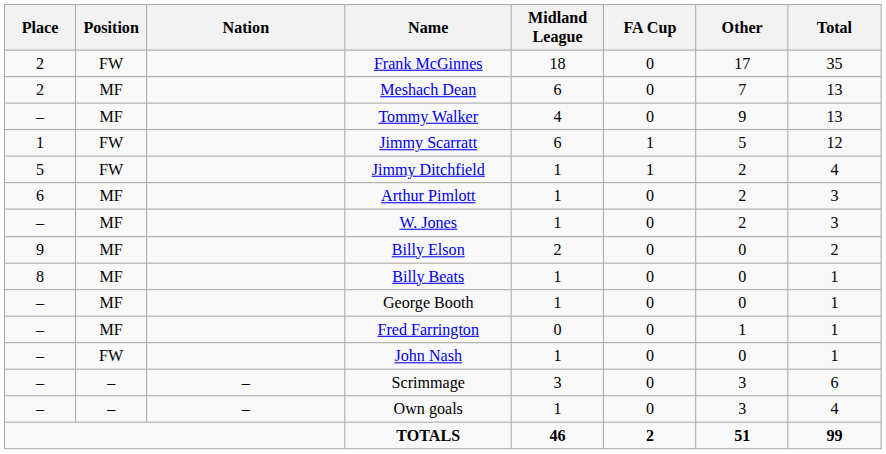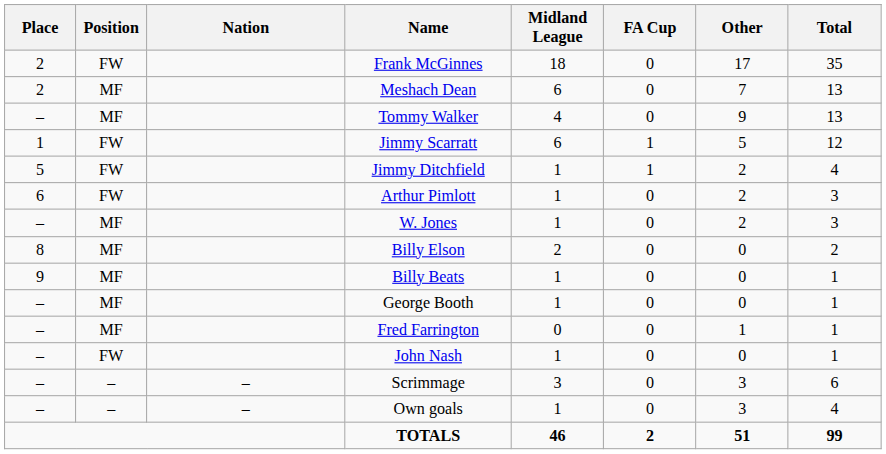Arthur Pimlott | Position: MF -> FW
Billy Elson | Place: 9 -> 8
Billy Beats | Place: 8 -> 9
